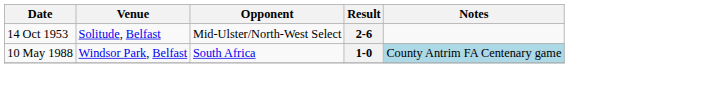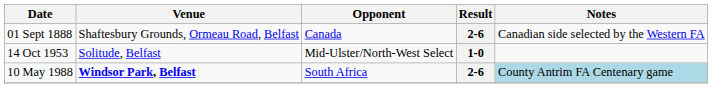+ row: 01 Sept 1888 | Shaftesbury Grounds, Ormeau Road, Belfast | Canada | 2-6 | Canadian side selected by the Western FA
14 Oct 1953 | Result: 2-6 -> 1-0
10 May 1988 | Venue: normal -> bold
10 May 1988 | Result: 1-0 -> 2-6
